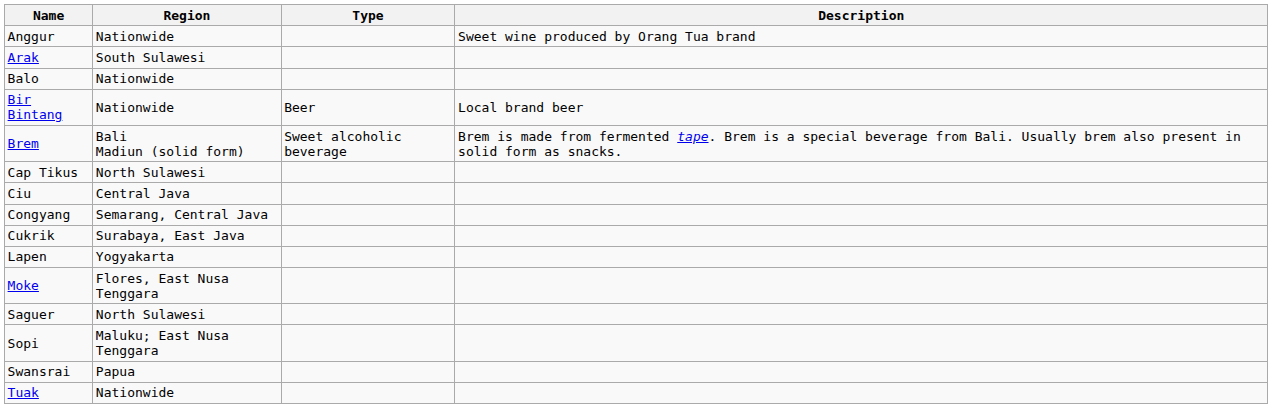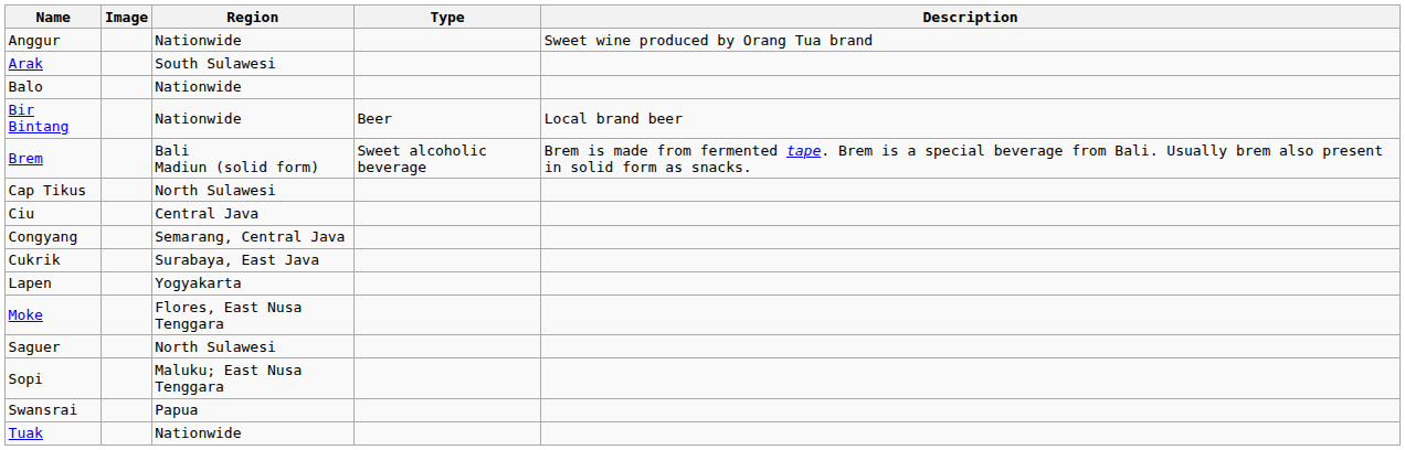+ column: Image
